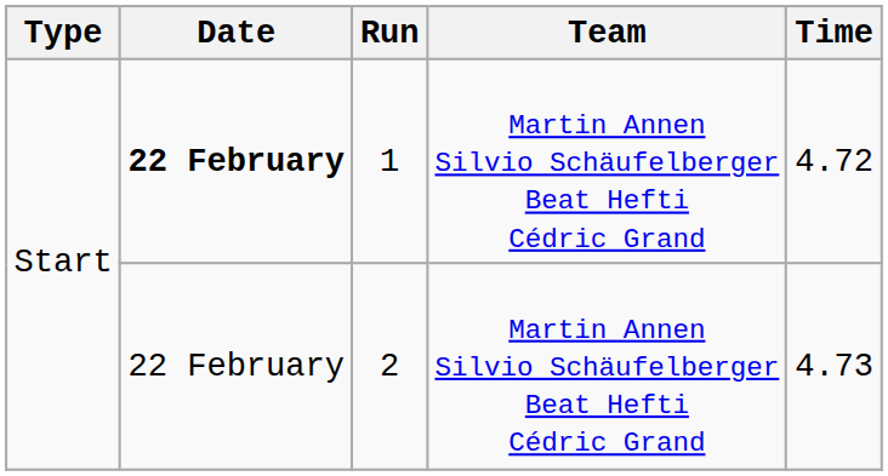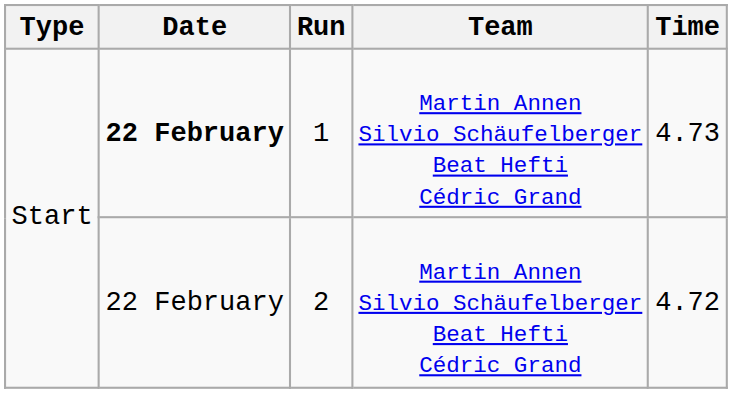1 | Time: 4.72 -> 4.73
2 | Time: 4.73 -> 4.72
